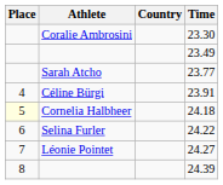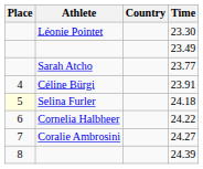23.30 | Athlete: Coralie Ambrosini -> Léonie Pointet
24.18 | Athlete: Cornelia Halbheer -> Selina Furler
24.22 | Athlete: Selina Furler -> Cornelia Halbheer
24.27 | Athlete: Léonie Pointet -> Coralie Ambrosini
